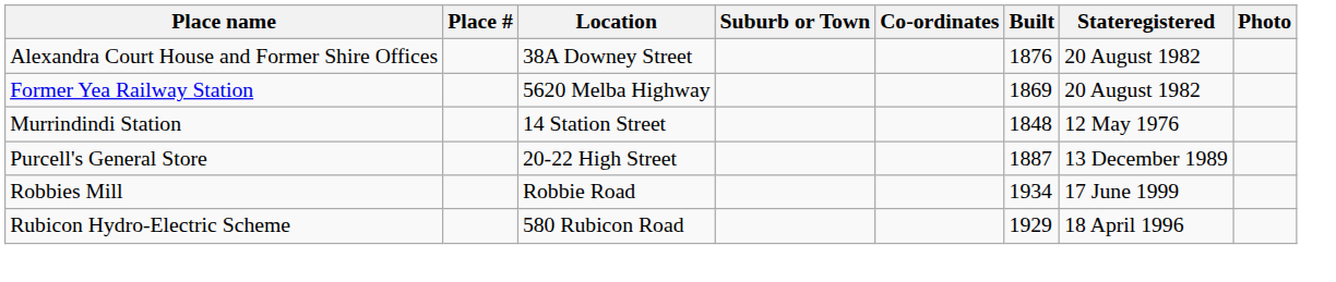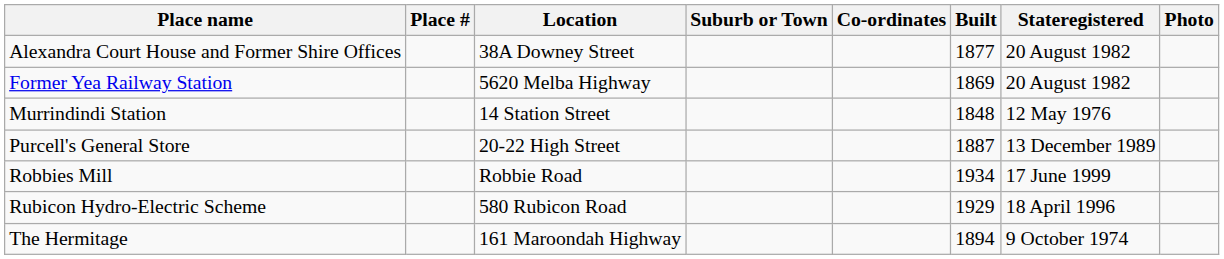Alexandra Court House and Former Shire Offices | Built: 1876 -> 1877
+ row: The Hermitage | 161 Maroondah Highway | 1894 | 9 October 1974
